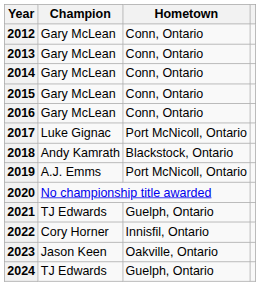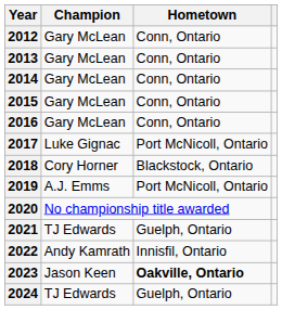2018 | Champion: Andy Kamrath -> Cory Horner
2022 | Champion: Cory Horner -> Andy Kamrath
2023 | Hometown: normal -> bold
